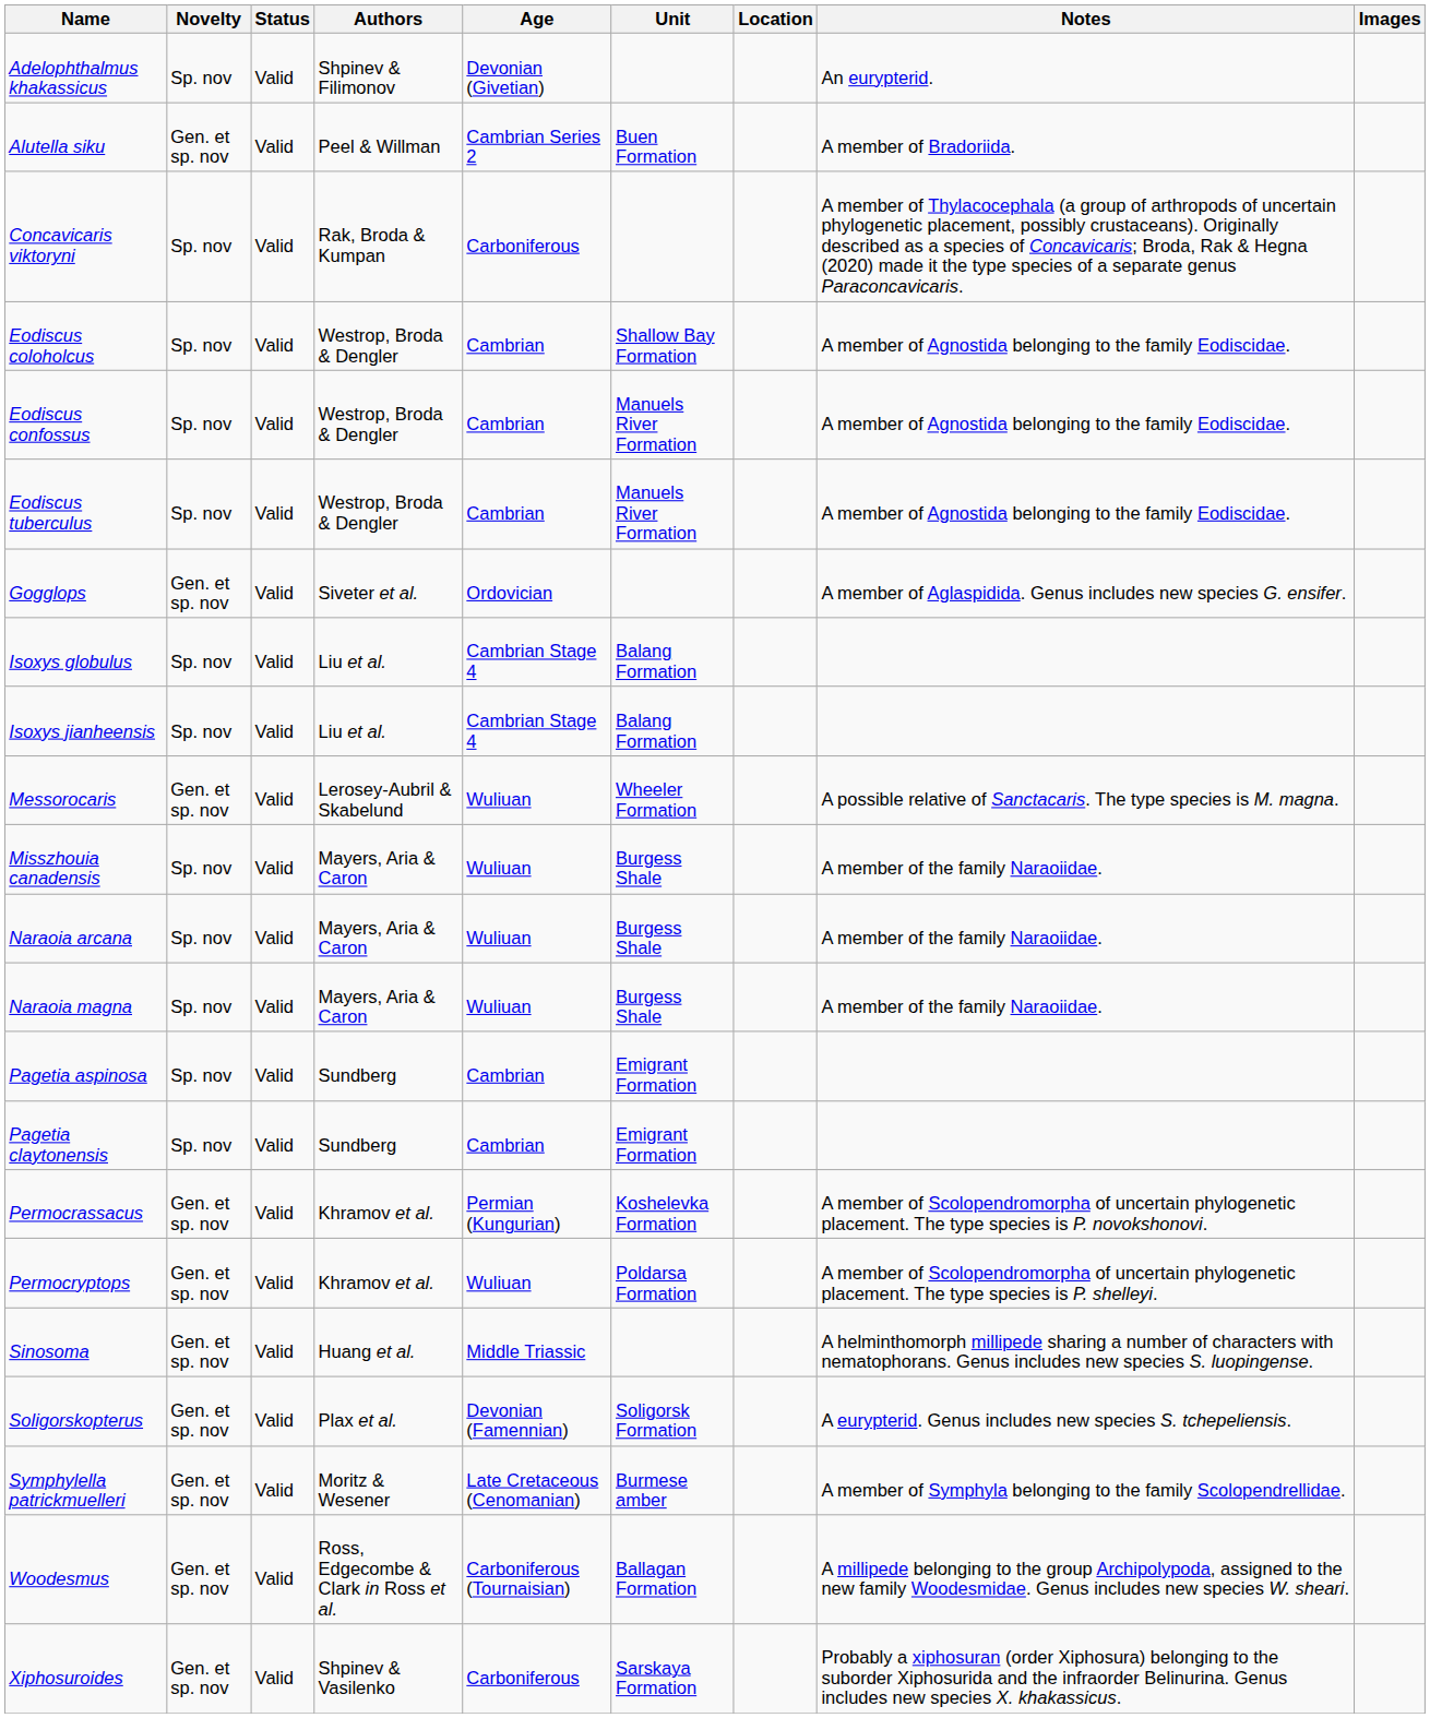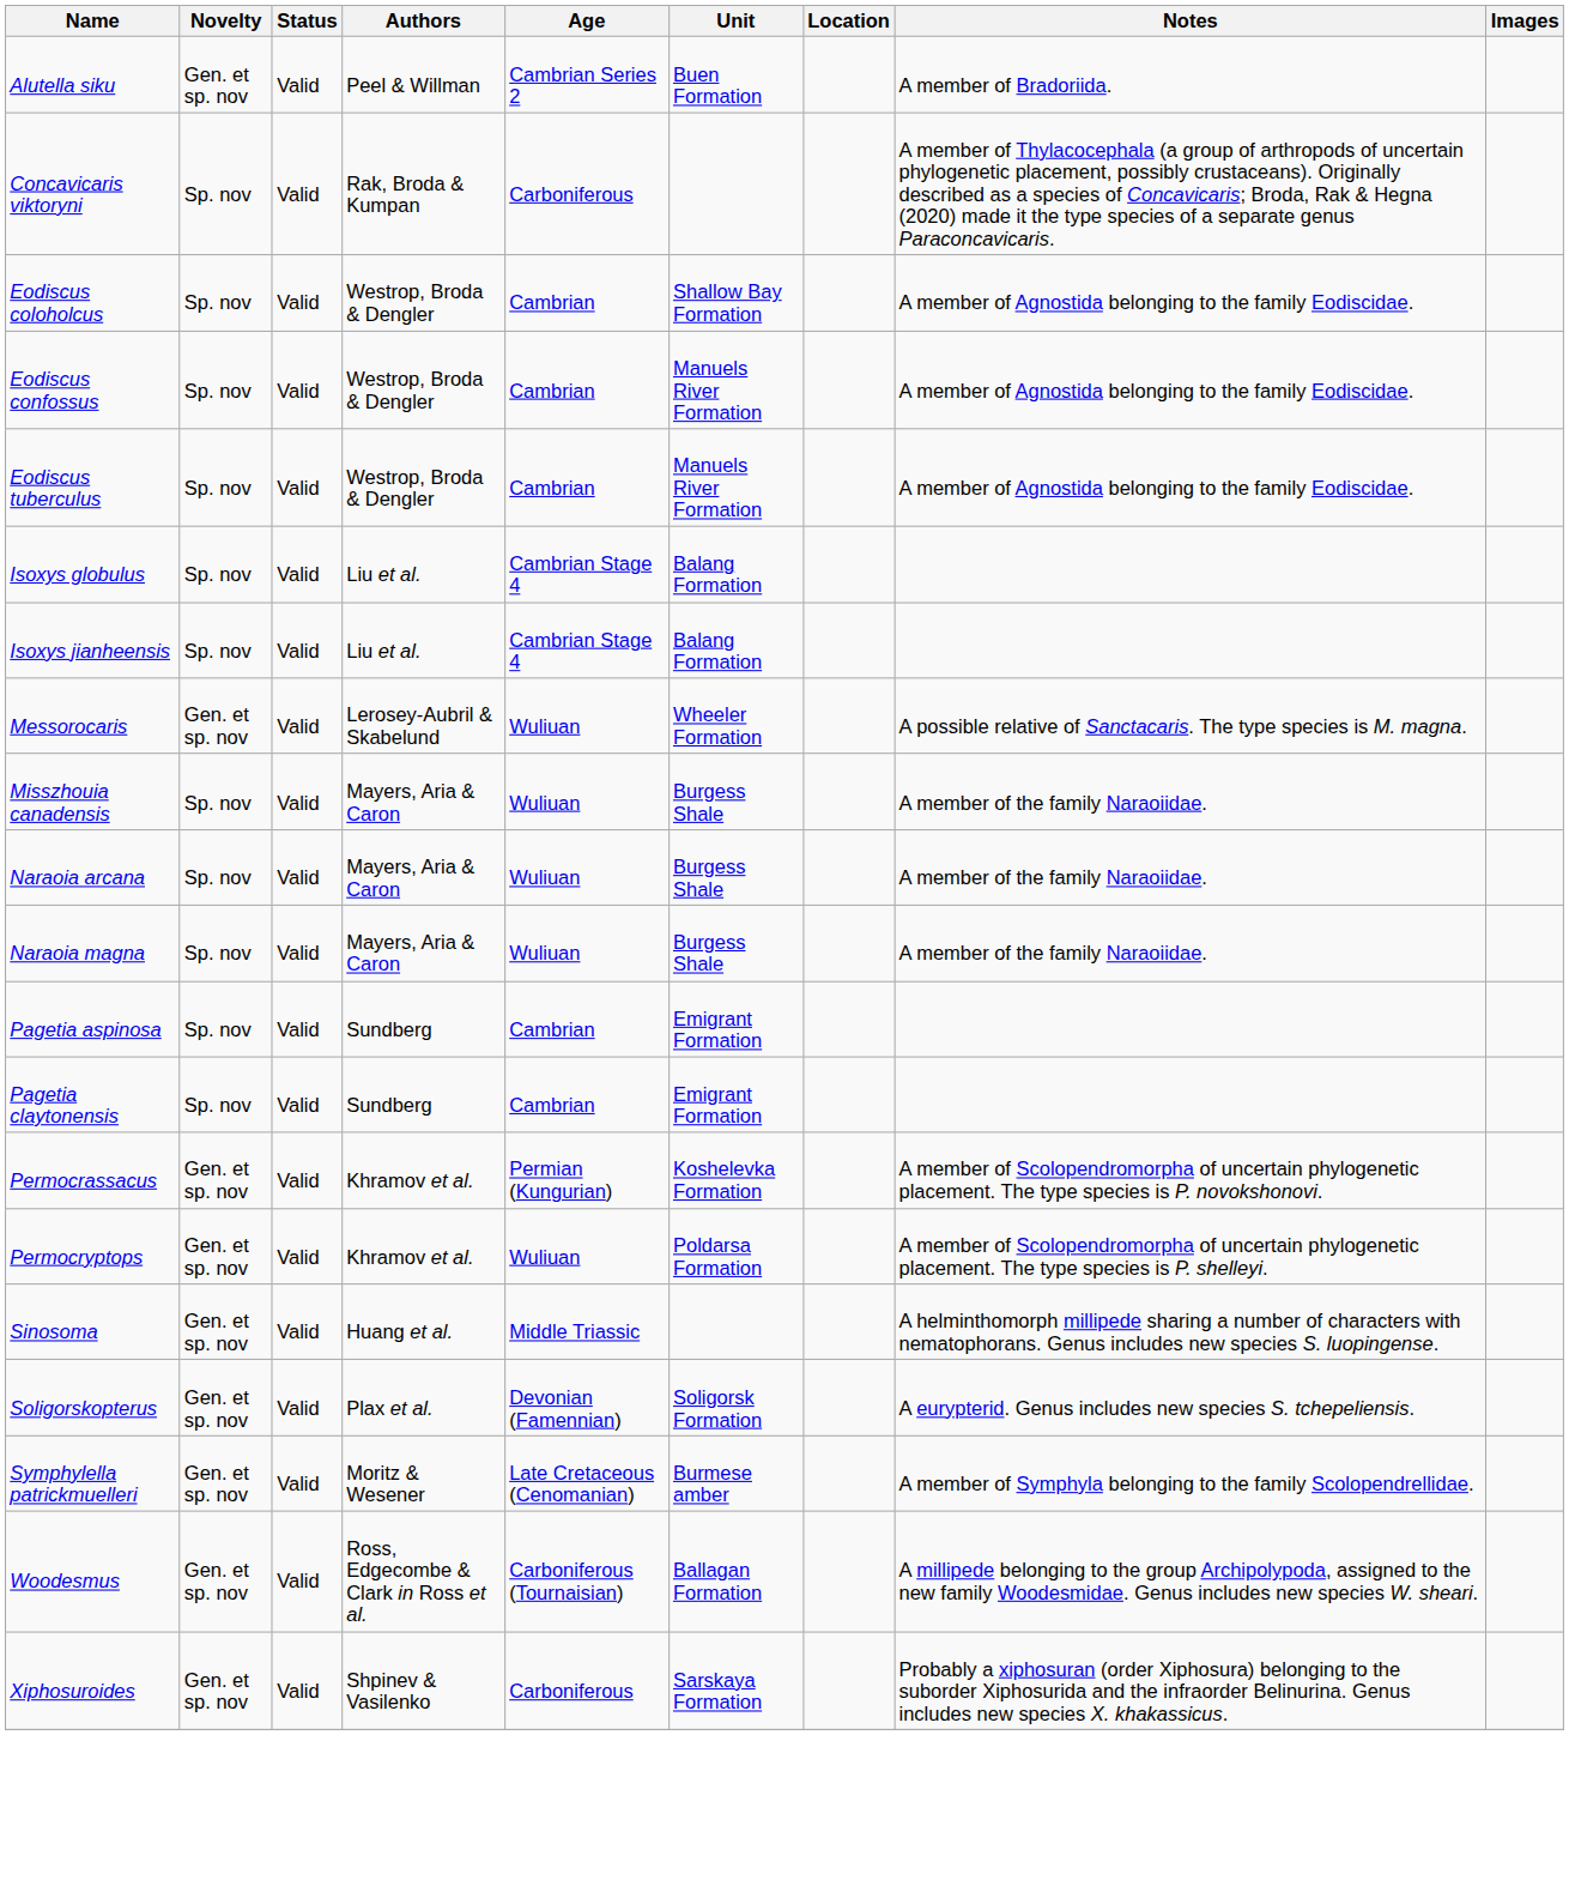- row: Adelophthalmus khakassicus | Sp. nov | Valid | Shpinev & Filimonov | Devonian (Givetian) | An eurypterid.
- row: Gogglops | Gen. et sp. nov | Valid | Siveter et al. | Ordovician | A member of Aglaspidida. Genus includes new species G. ensifer.
